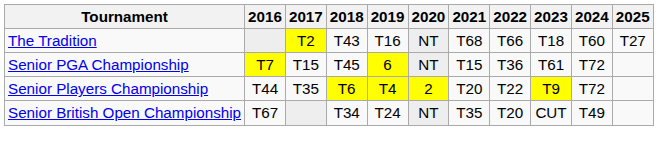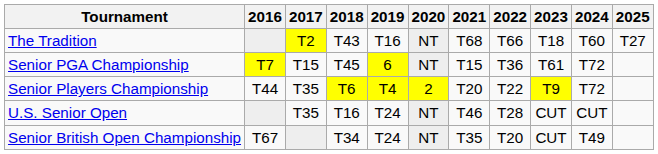+ row: U.S. Senior Open | T35 | T16 | T24 | NT | T46 | T28 | CUT | CUT
